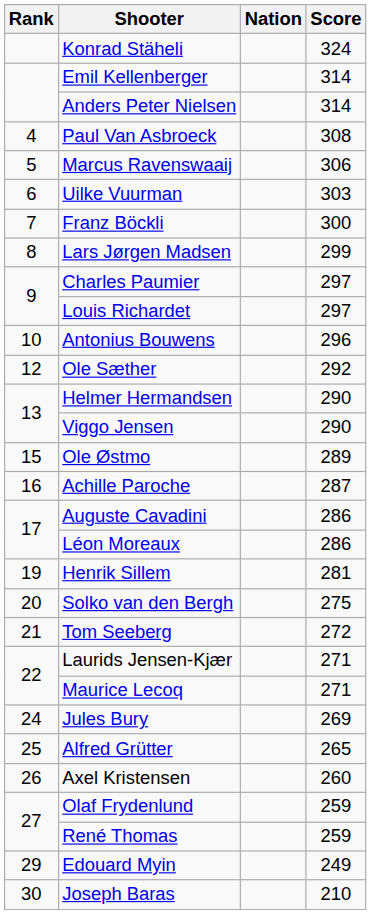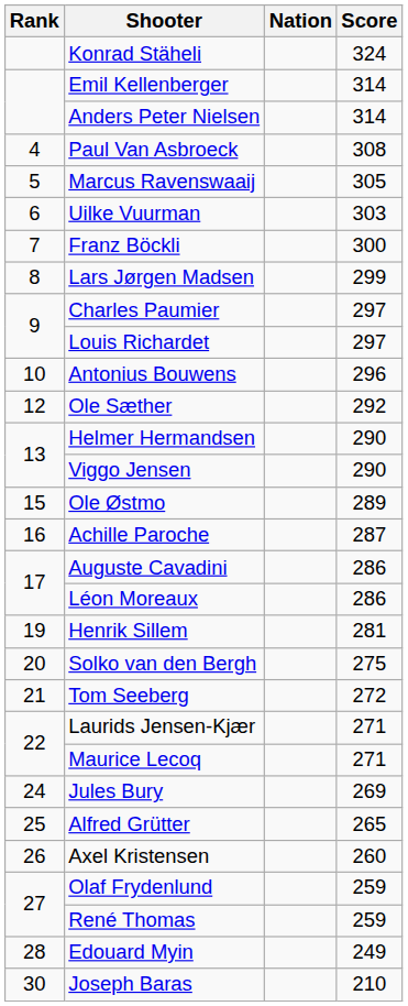Marcus Ravenswaaij | Score: 306 -> 305
Edouard Myin | Rank: 29 -> 28
